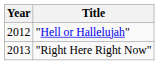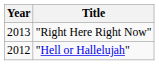rows swapped: "Hell or Hallelujah" <-> "Right Here Right Now"
